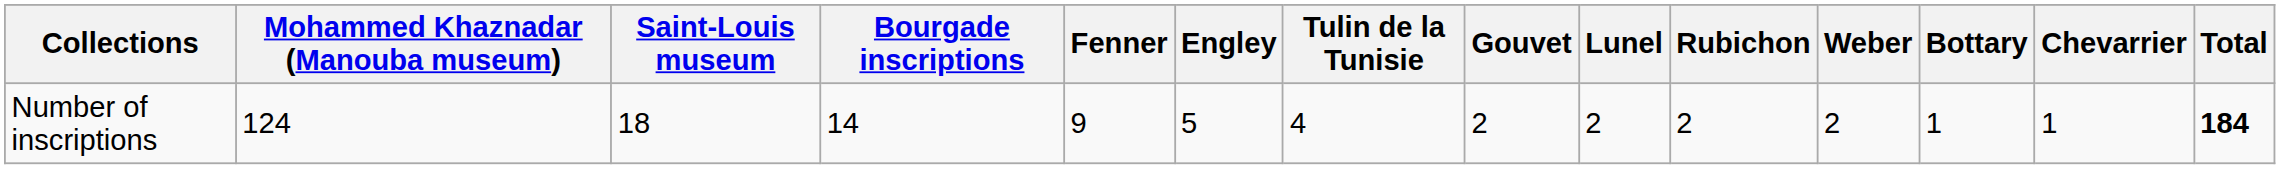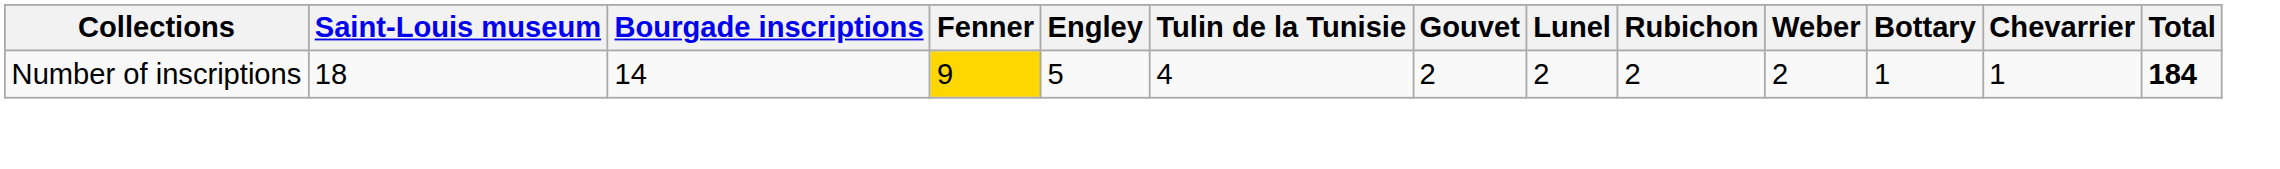- column: Mohammed Khaznadar (Manouba museum) | 124
Number of inscriptions | Fenner: no background -> gold background
